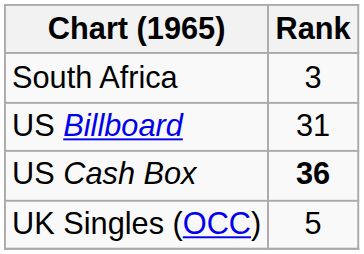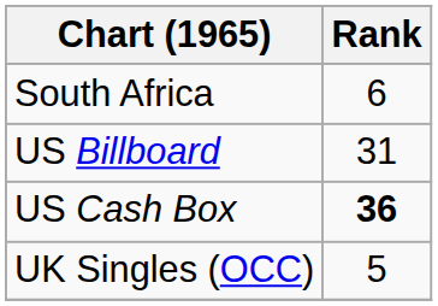South Africa | Rank: 3 -> 6
